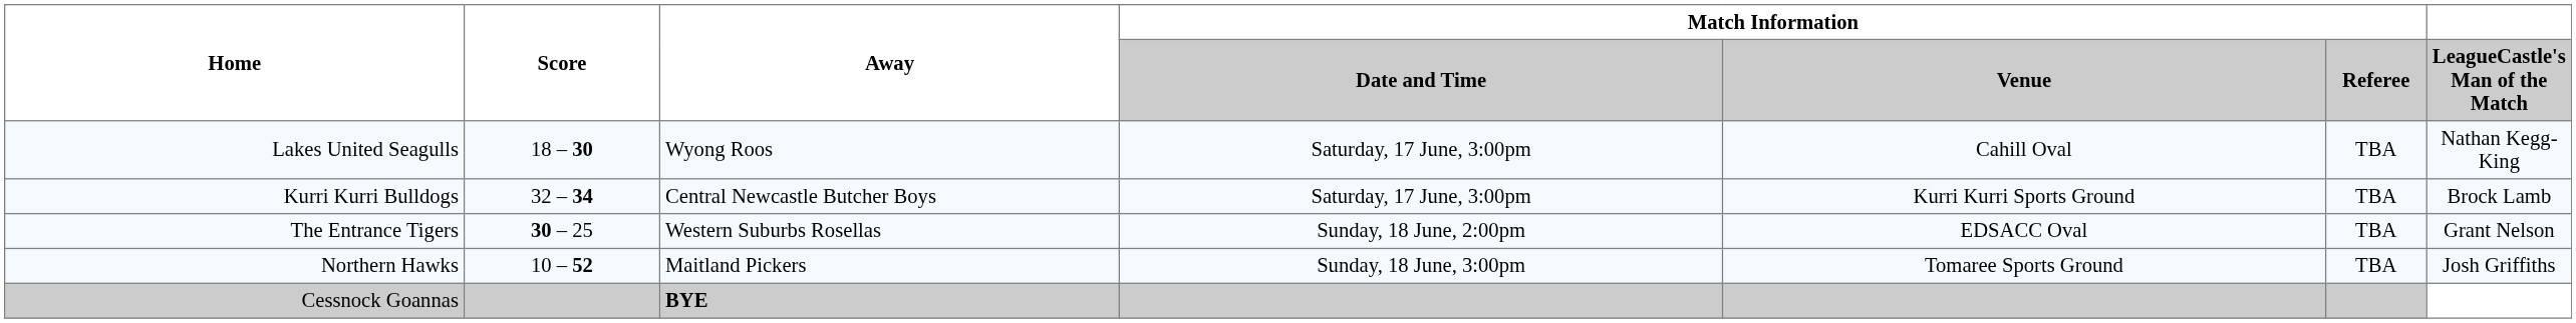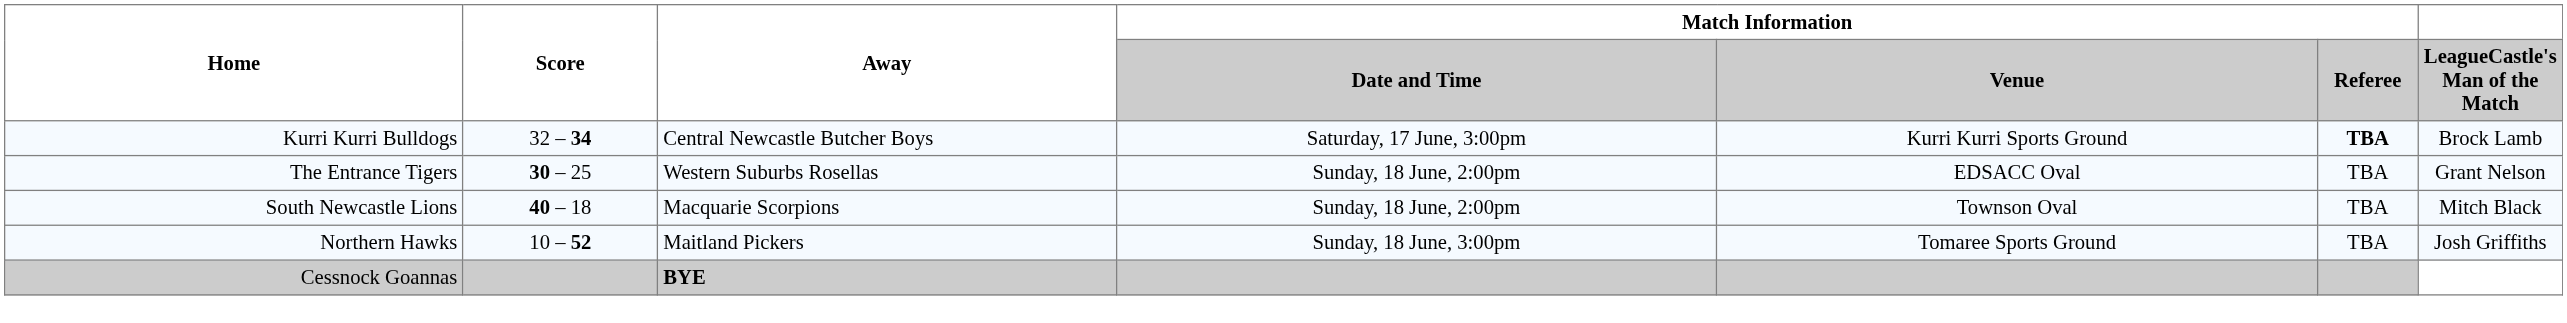- row: Lakes United Seagulls | 18 – 30 | Wyong Roos | Saturday, 17 June, 3:00pm | Cahill Oval | TBA | Nathan Kegg-King
Kurri Kurri Bulldogs | Match Information / Referee: normal -> bold
+ row: South Newcastle Lions | 40 – 18 | Macquarie Scorpions | Sunday, 18 June, 2:00pm | Townson Oval | TBA | Mitch Black
